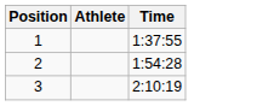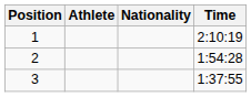+ column: Nationality
1 | Time: 1:37:55 -> 2:10:19
3 | Time: 2:10:19 -> 1:37:55
